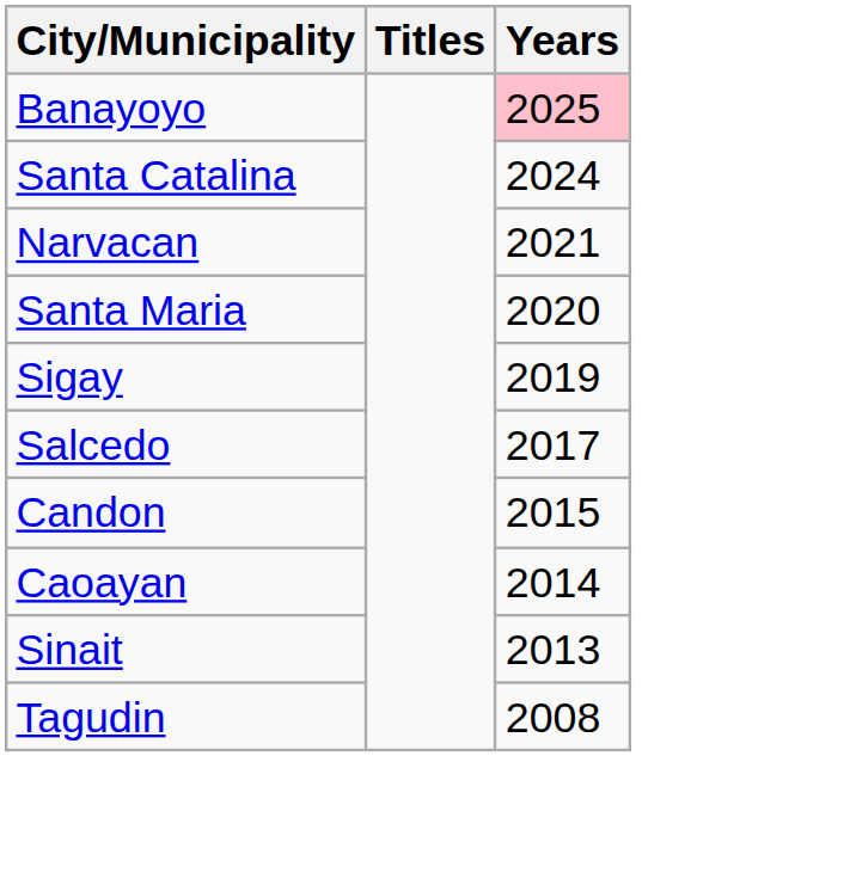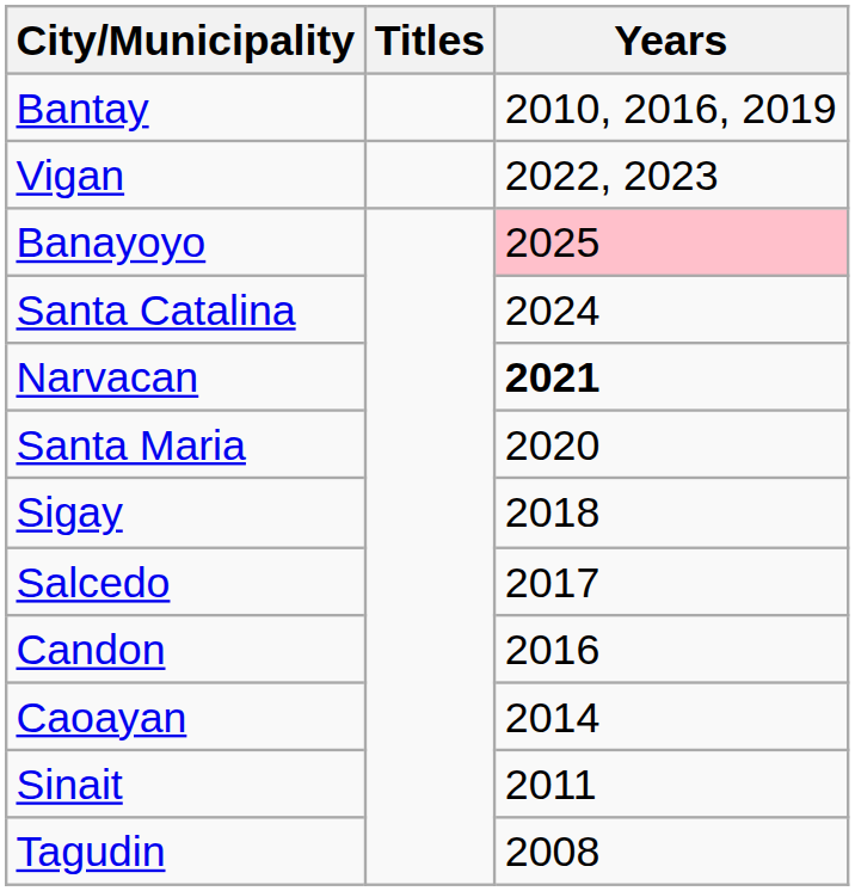+ row: Bantay | 2010, 2016, 2019
+ row: Vigan | 2022, 2023
Narvacan | Years: normal -> bold
Sigay | Years: 2019 -> 2018
Candon | Years: 2015 -> 2016
Sinait | Years: 2013 -> 2011
